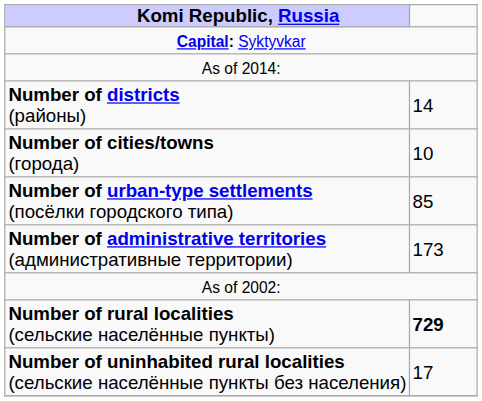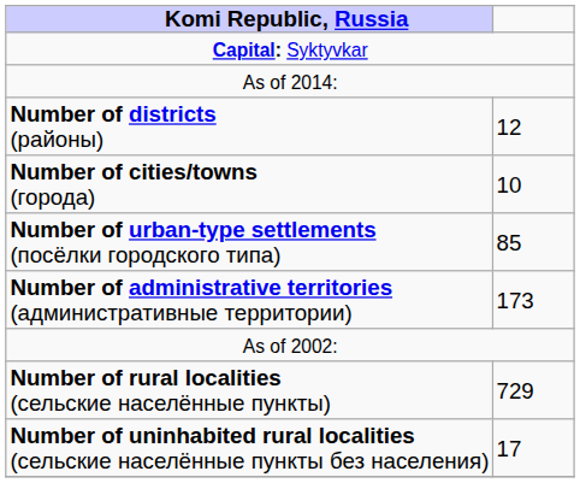Number of districts (районы) | column 2: 14 -> 12
Number of rural localities (сельские населённые пункты) | column 2: bold -> normal
